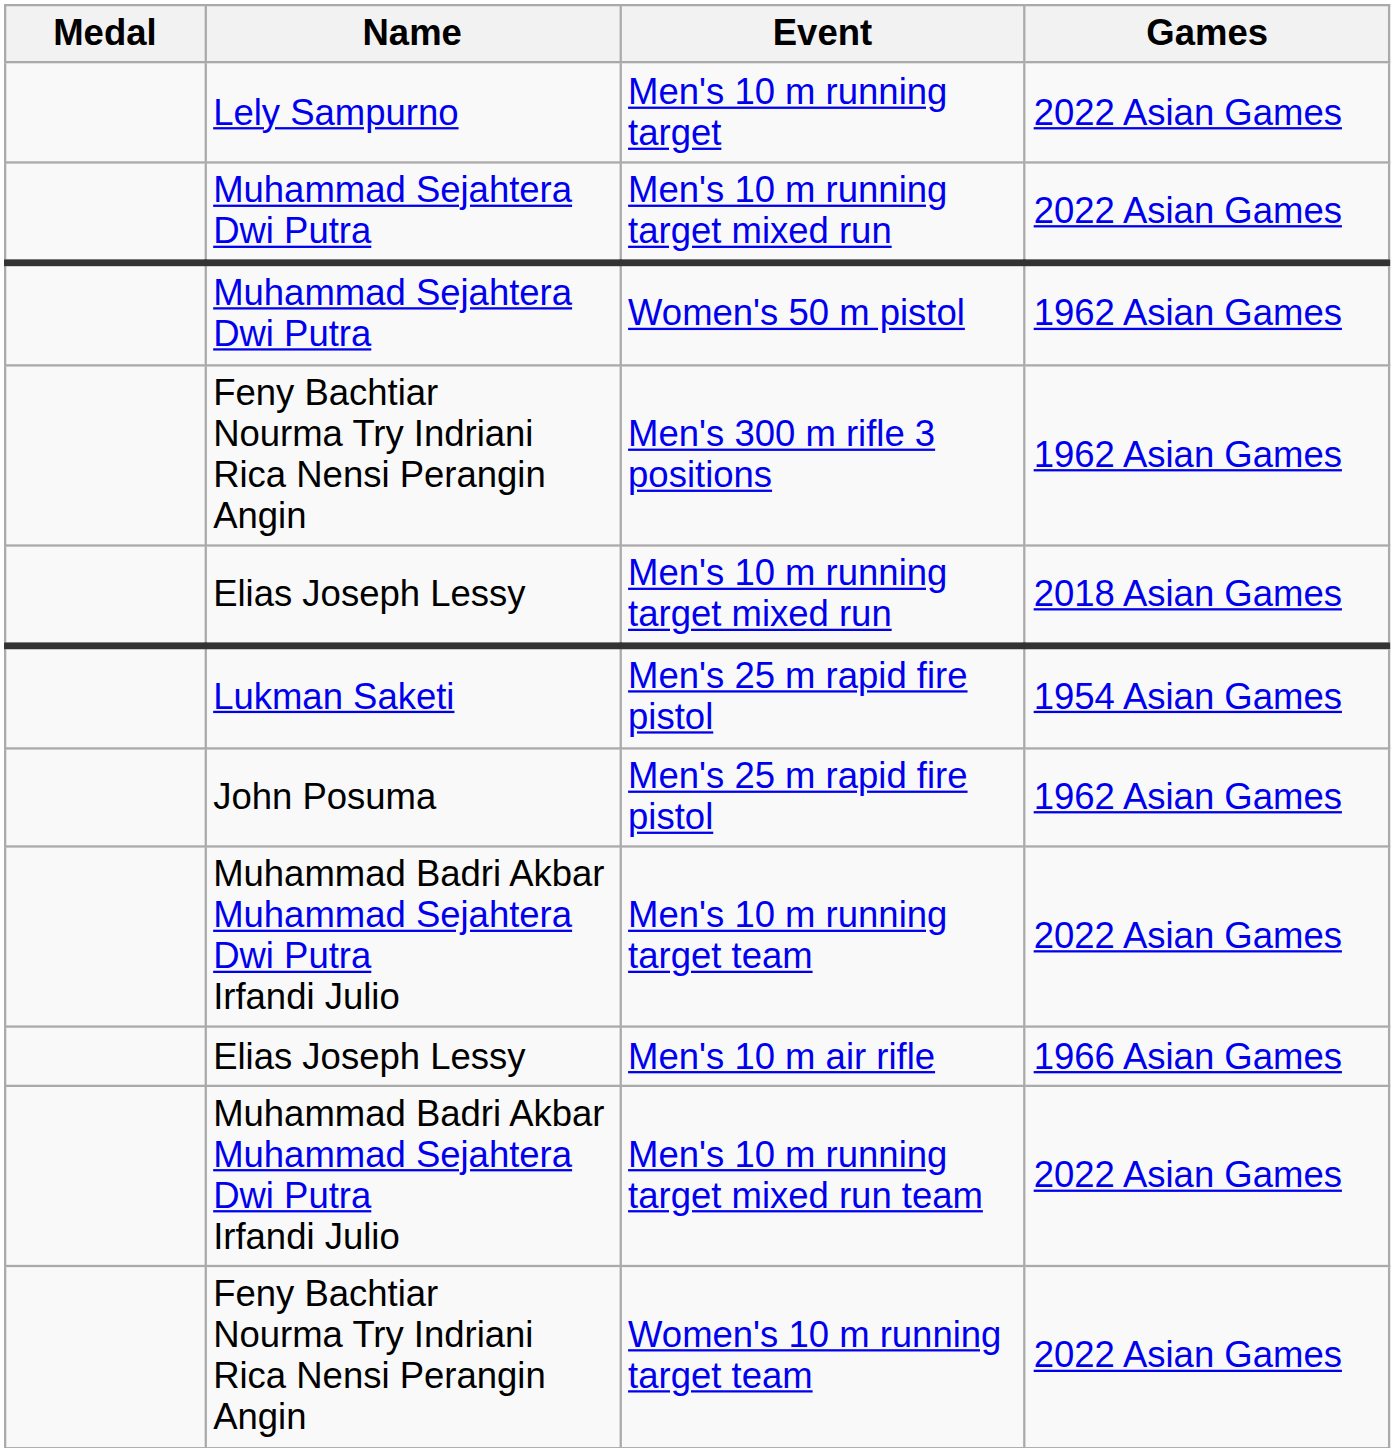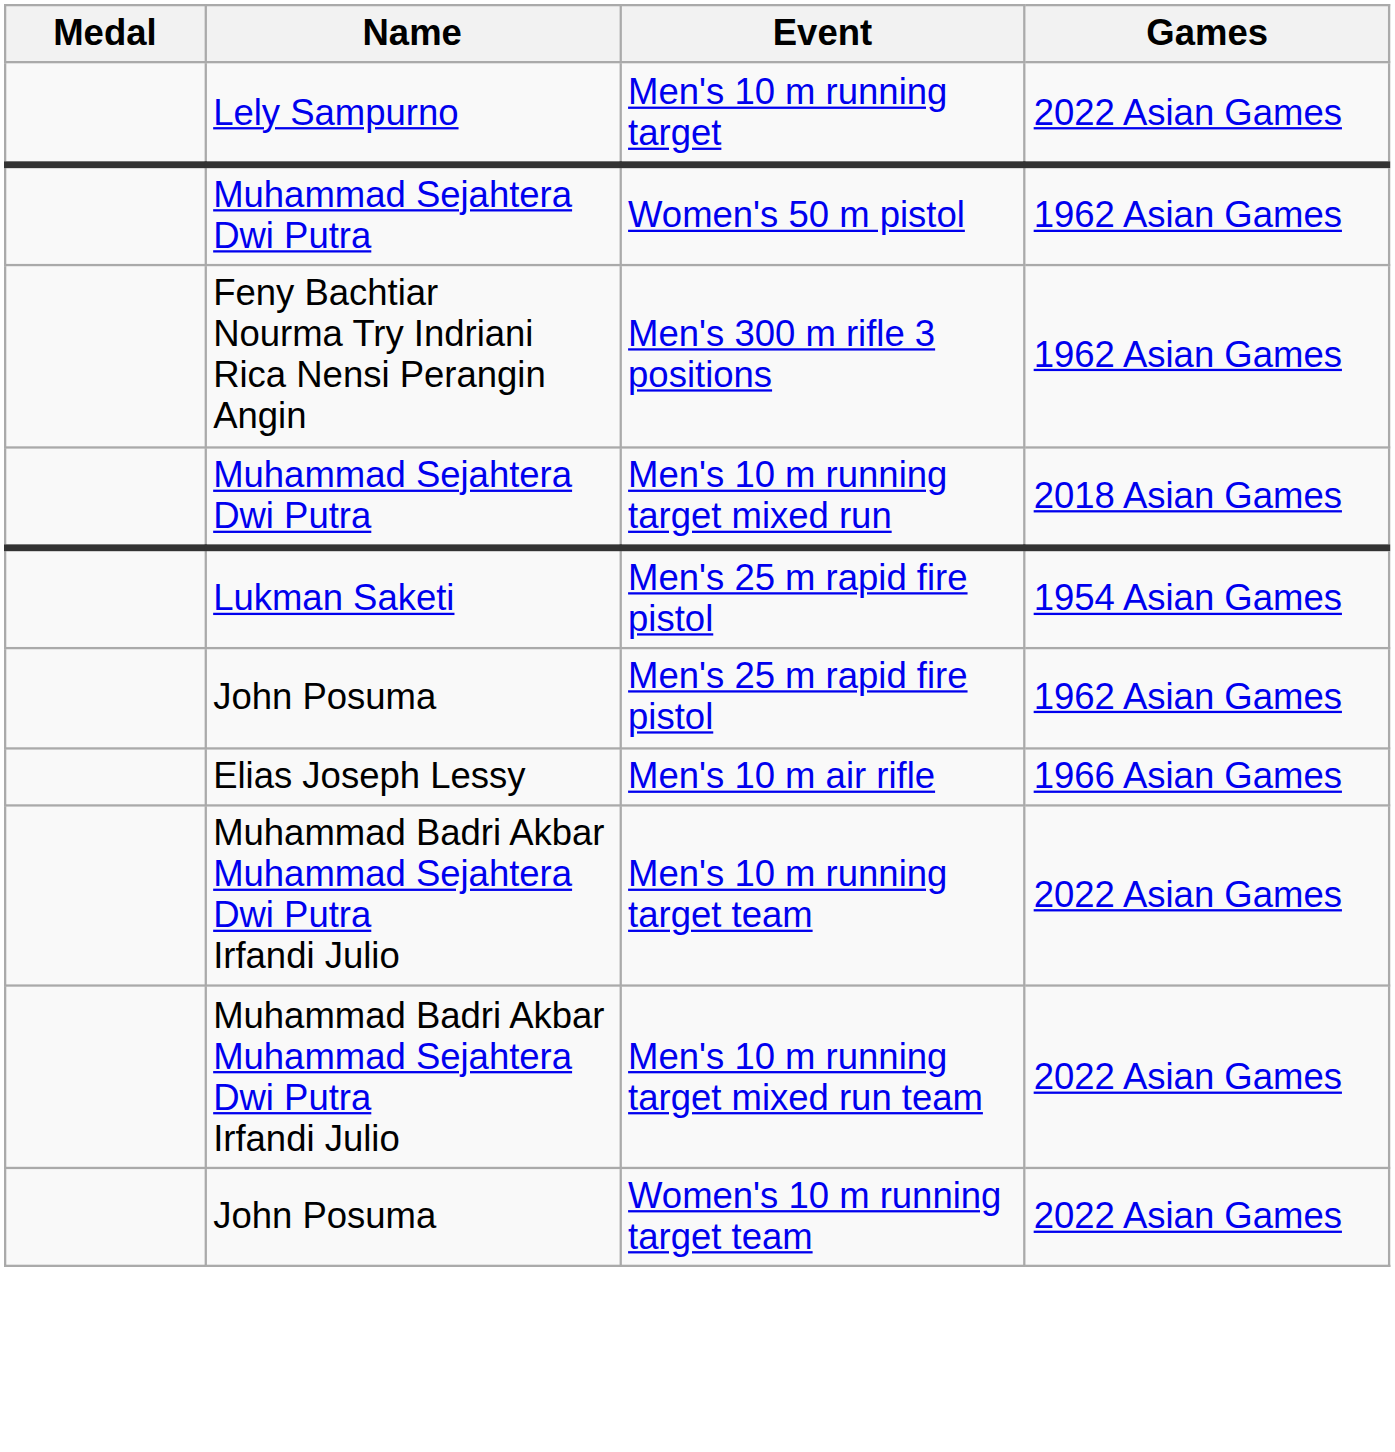- row: Muhammad Sejahtera Dwi Putra | Men's 10 m running target mixed run | 2022 Asian Games
Men's 10 m running target mixed run / 2018 Asian Games | Name: Elias Joseph Lessy -> Muhammad Sejahtera Dwi Putra
rows swapped: Men's 10 m air rifle <-> Men's 10 m running target team
Women's 10 m running target team | Name: Feny Bachtiar Nourma Try Indriani Rica Nensi Perangin Angin -> John Posuma
